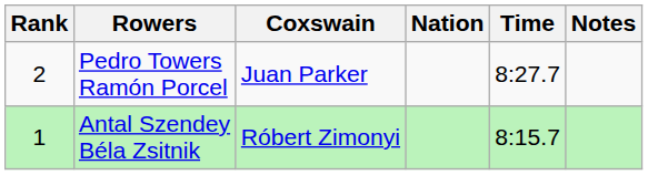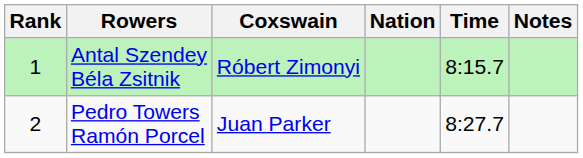rows swapped: Antal Szendey Béla Zsitnik <-> Pedro Towers Ramón Porcel
